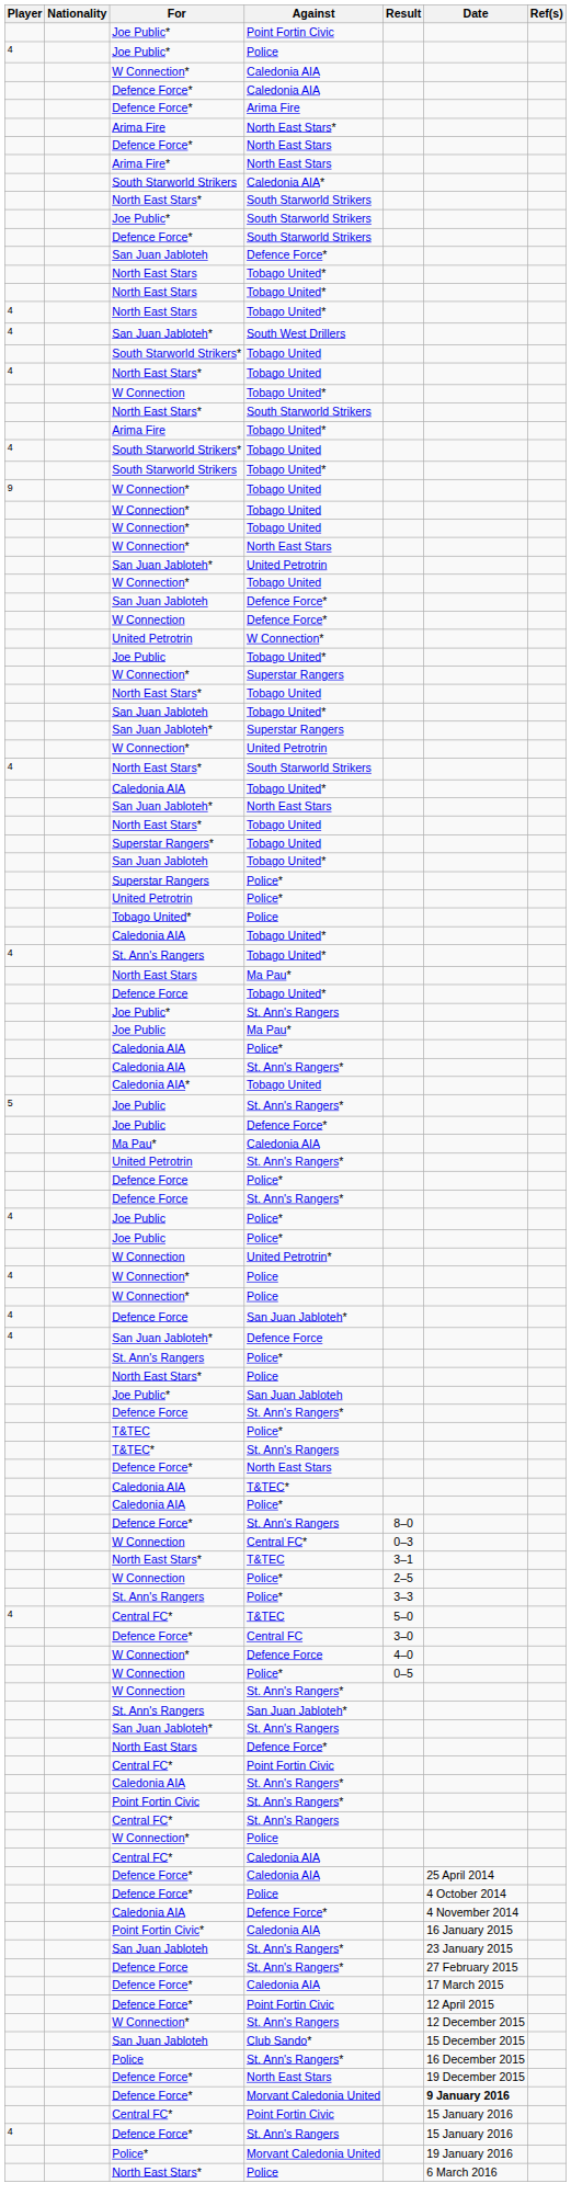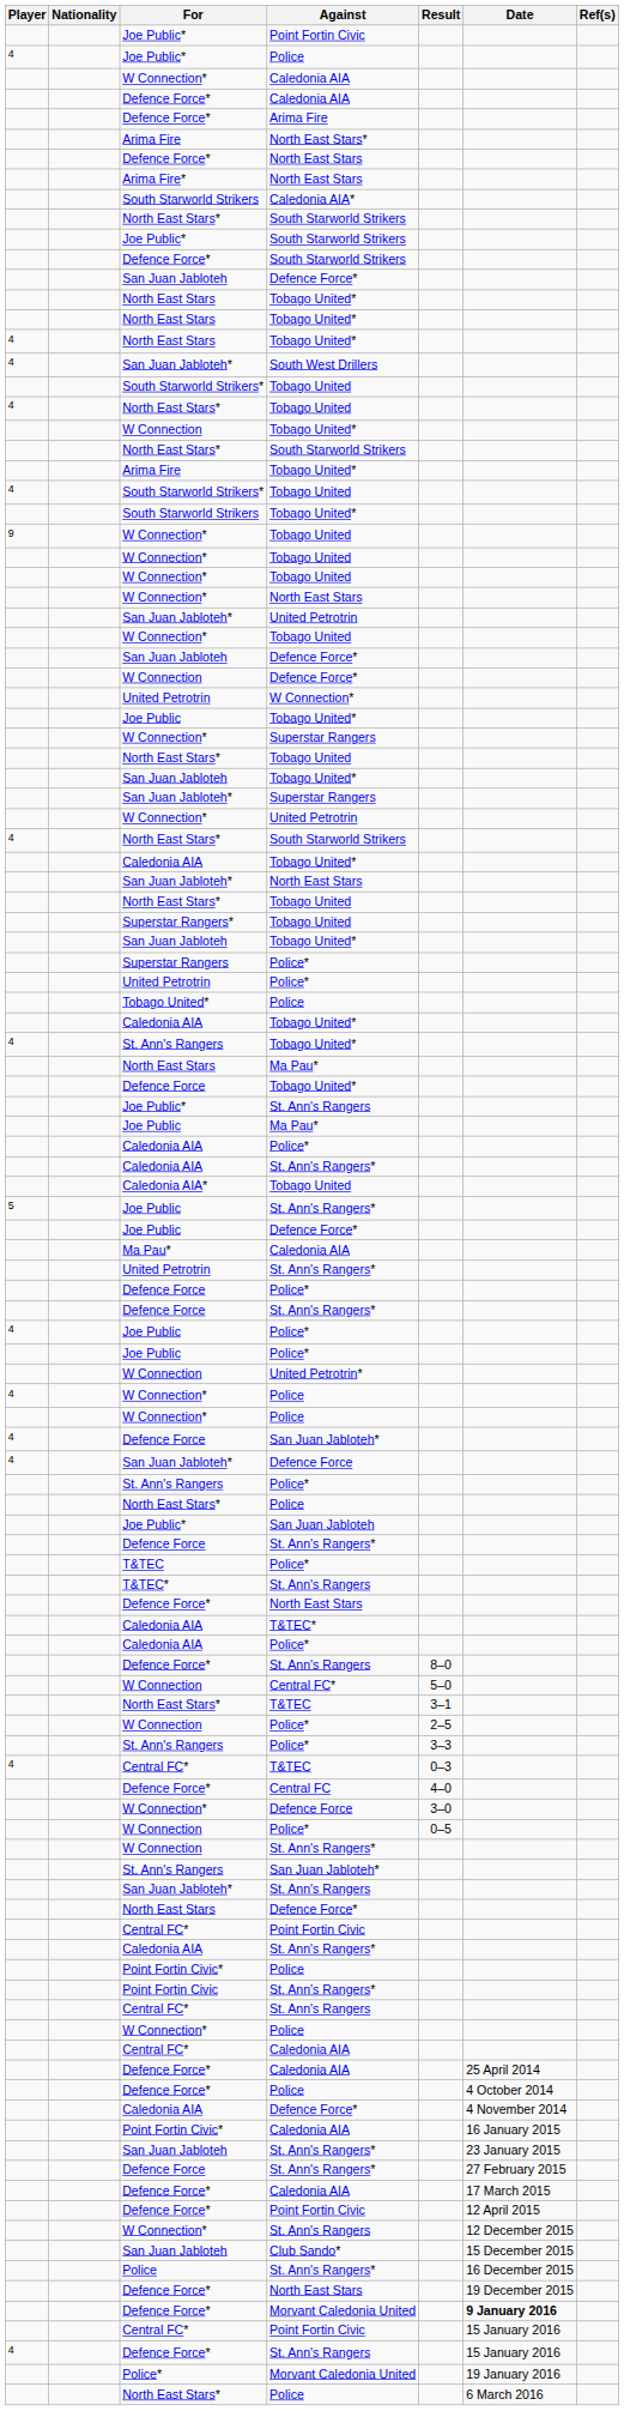W Connection / Central FC* | Result: 0–3 -> 5–0
Central FC* / T&TEC | Result: 5–0 -> 0–3
Defence Force* / Central FC | Result: 3–0 -> 4–0
W Connection* / Defence Force | Result: 4–0 -> 3–0
+ row: Point Fortin Civic* | Police
